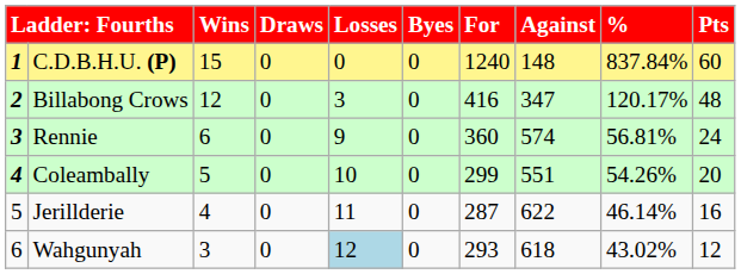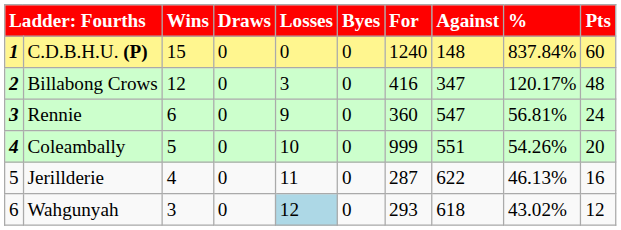Rennie | Against: 574 -> 547
Coleambally | For: 299 -> 999
Jerillderie | %: 46.14% -> 46.13%
